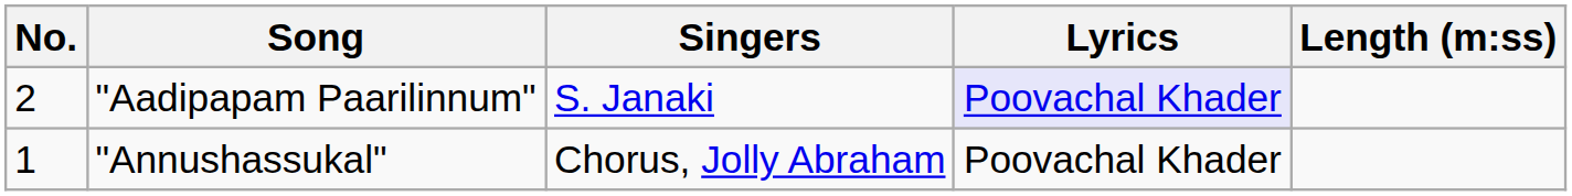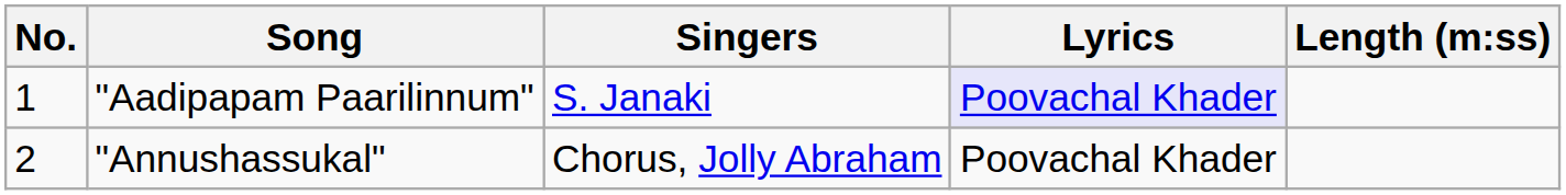"Aadipapam Paarilinnum" | No.: 2 -> 1
"Annushassukal" | No.: 1 -> 2
